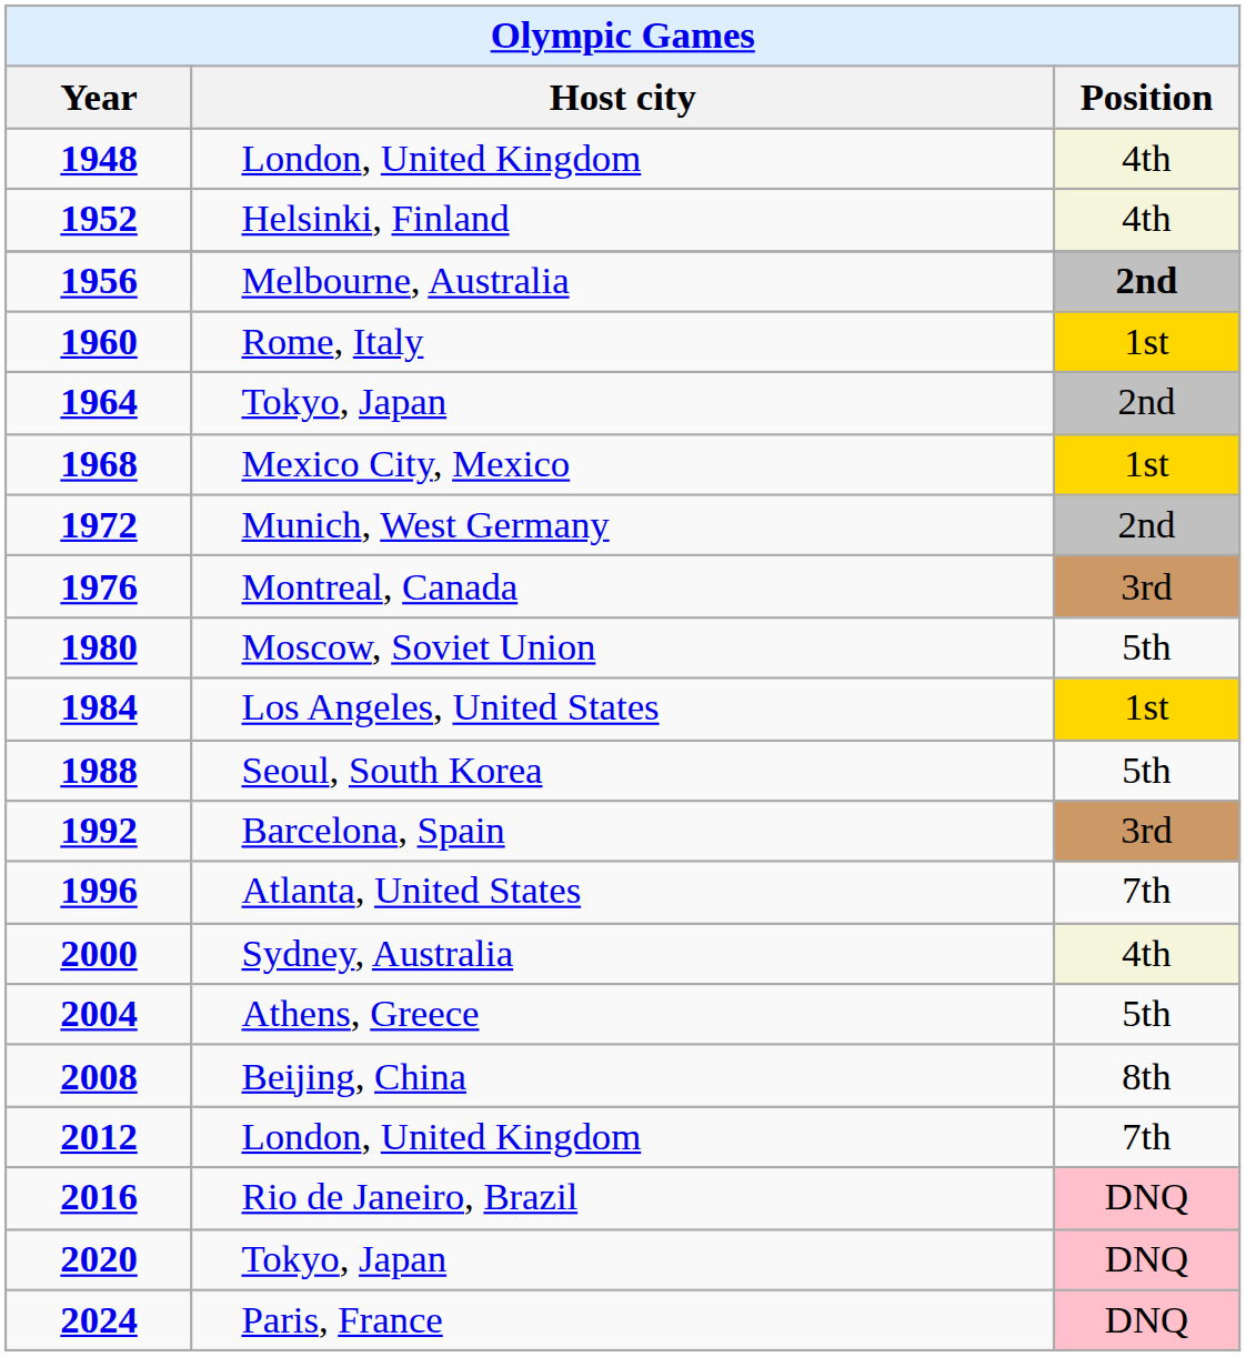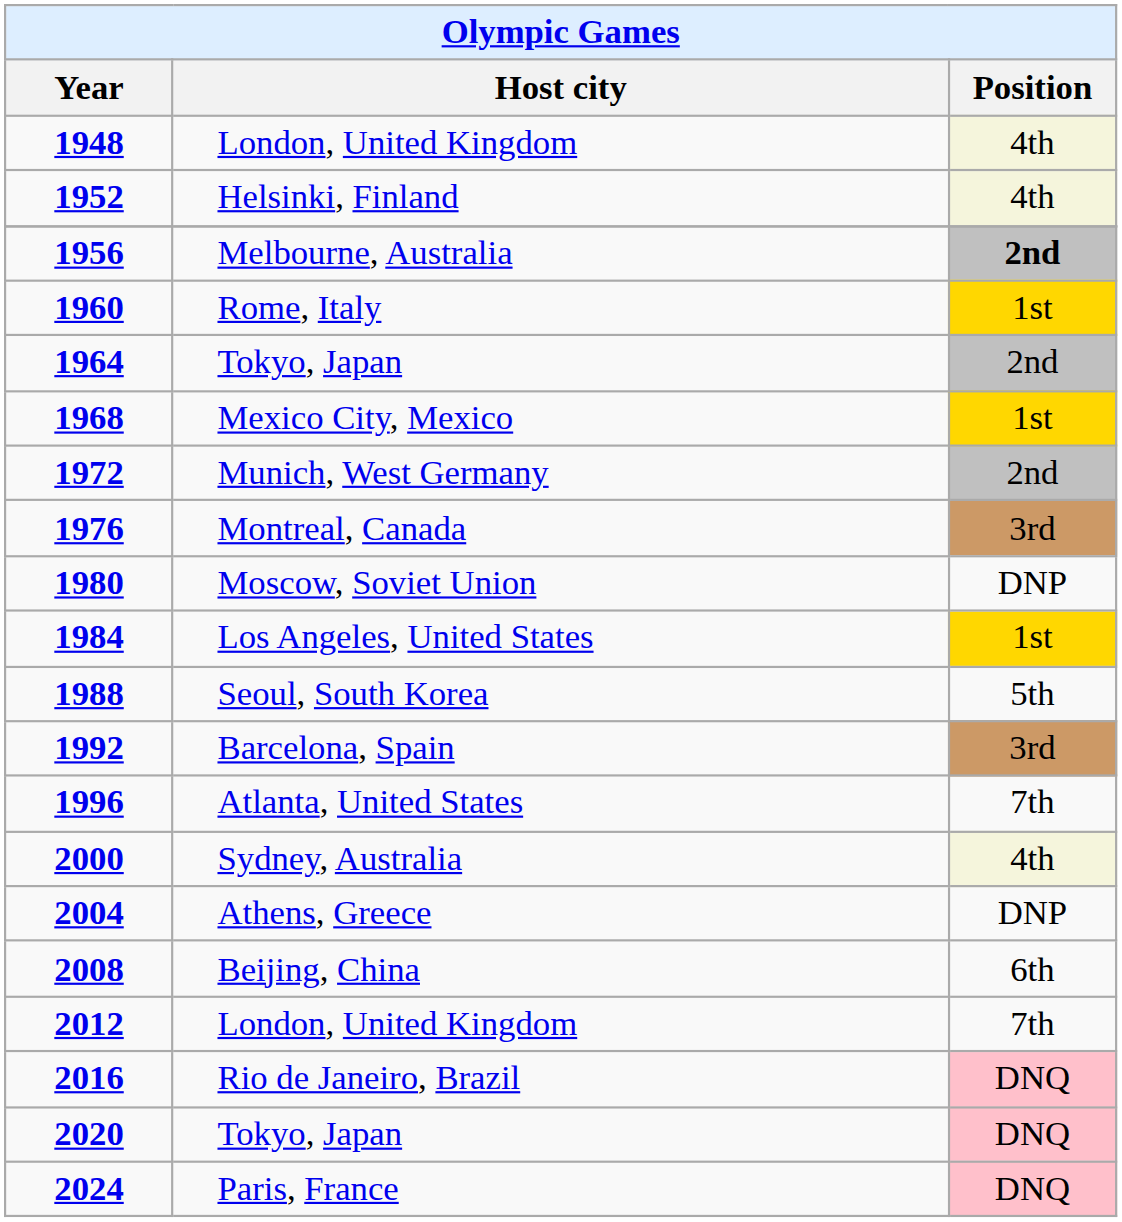Moscow, Soviet Union | Position: 5th -> DNP
Athens, Greece | Position: 5th -> DNP
Beijing, China | Position: 8th -> 6th
